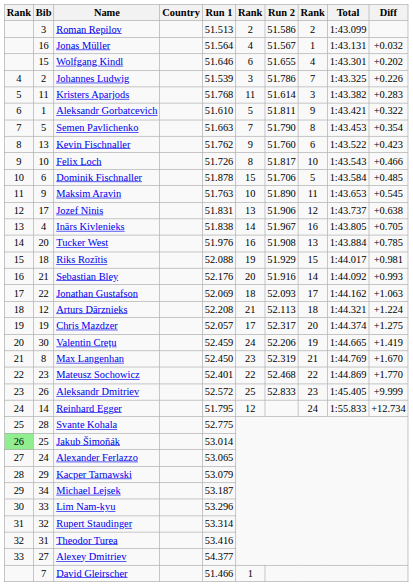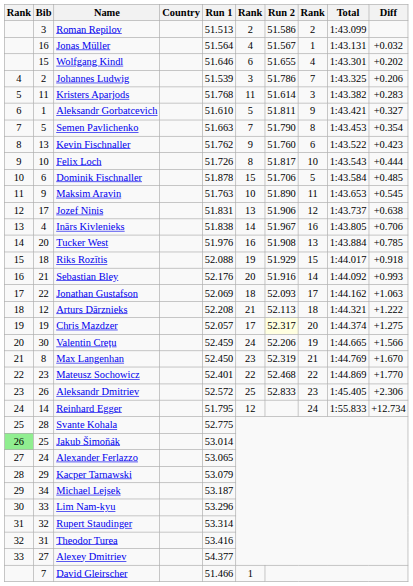Johannes Ludwig | Diff: +0.226 -> +0.206
Aleksandr Gorbatcevich | Diff: +0.322 -> +0.327
Felix Loch | Diff: +0.466 -> +0.444
Inārs Kivlenieks | Diff: +0.705 -> +0.706
Riks Rozītis | Diff: +0.981 -> +0.918
Arturs Dārznieks | Diff: +1.224 -> +1.222
Chris Mazdzer | Run 2: no background -> lightyellow background
Valentin Crețu | Diff: +1.419 -> +1.566
Aleksandr Dmitriev | Diff: +9.999 -> +2.306
